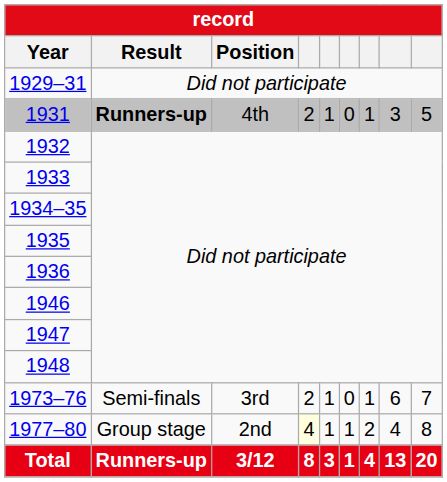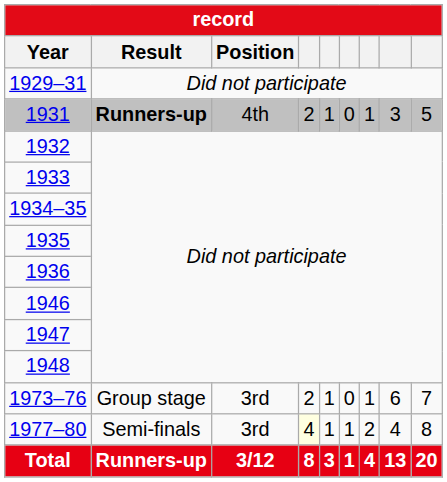1973–76 | Result: Semi-finals -> Group stage
1977–80 | Result: Group stage -> Semi-finals
1977–80 | Position: 2nd -> 3rd
